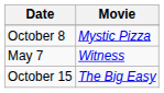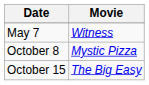rows swapped: May 7 <-> October 8
